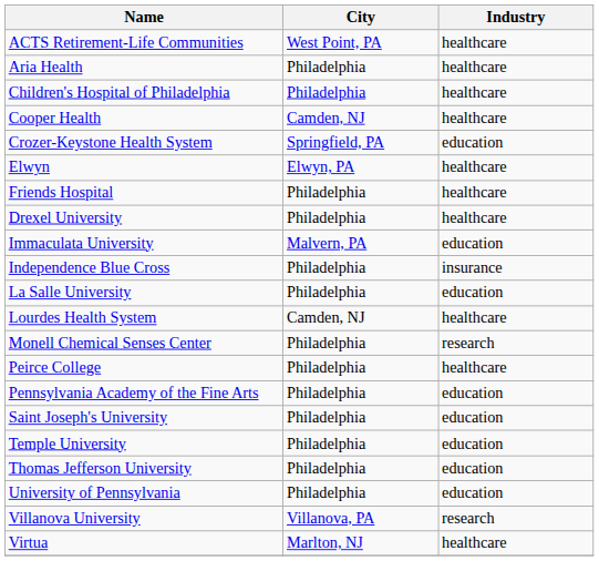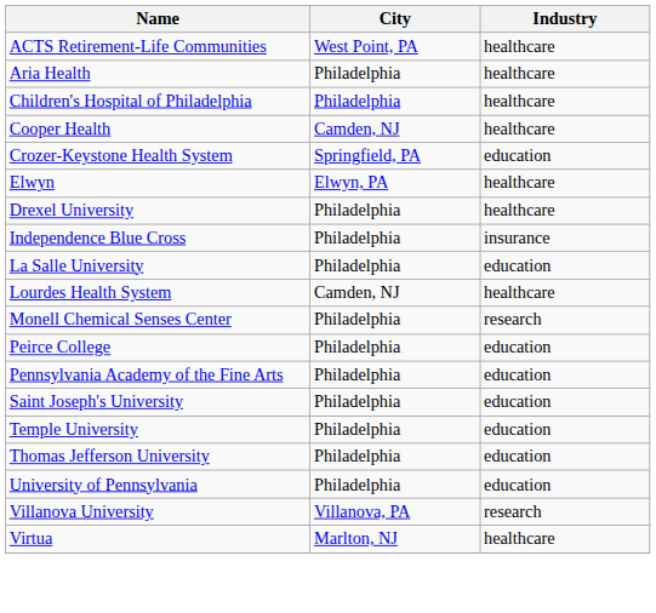- row: Friends Hospital | Philadelphia | healthcare
- row: Immaculata University | Malvern, PA | education
Peirce College | Industry: healthcare -> education
